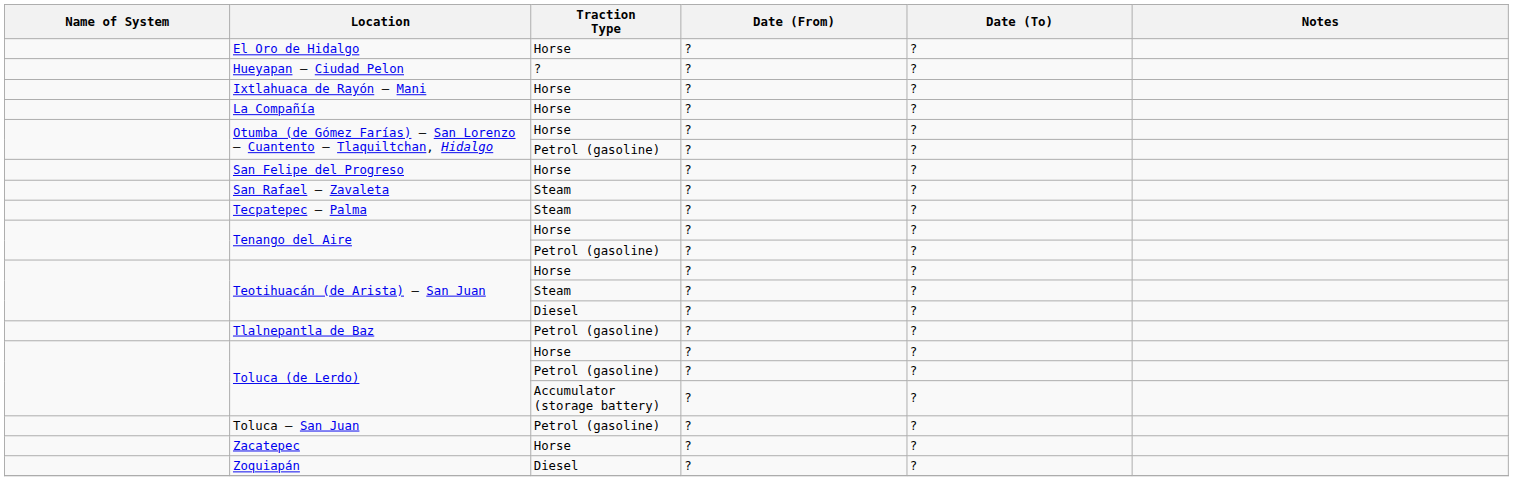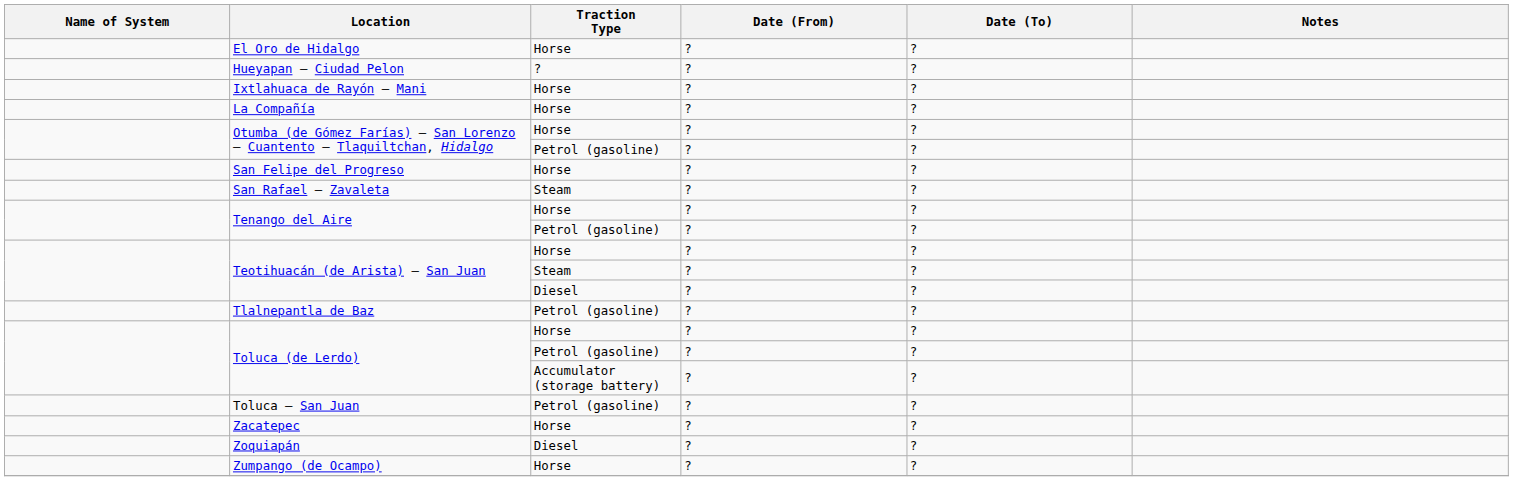- row: Tecpatepec – Palma | Steam | ? | ?
+ row: Zumpango (de Ocampo) | Horse | ? | ?
